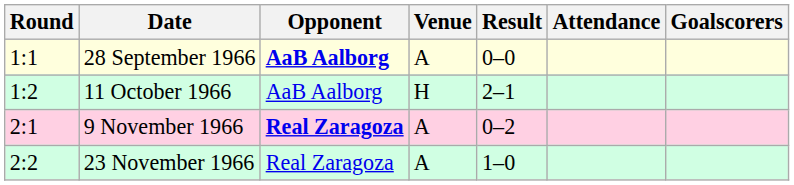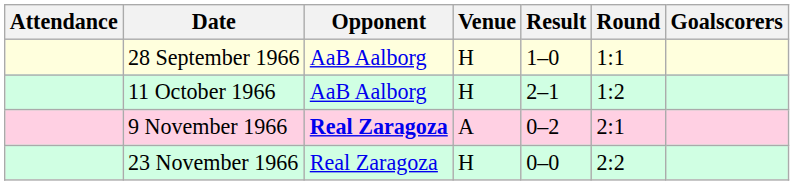columns swapped: Round <-> Attendance
28 September 1966 | Opponent: bold -> normal
28 September 1966 | Venue: A -> H
28 September 1966 | Result: 0–0 -> 1–0
23 November 1966 | Venue: A -> H
23 November 1966 | Result: 1–0 -> 0–0
